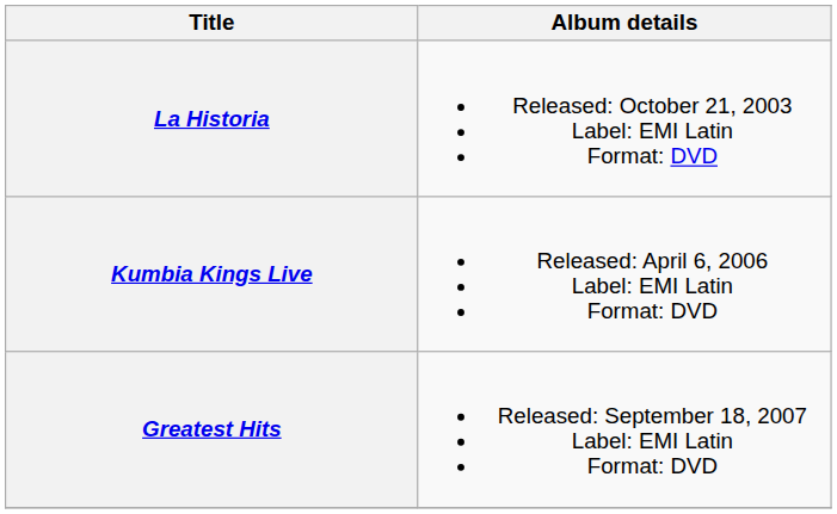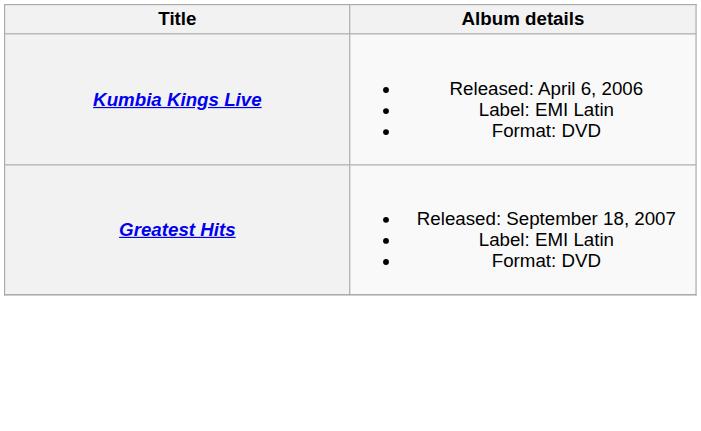- row: La Historia | Released: October 21, 2003 Label: EMI Latin Format: DVD
